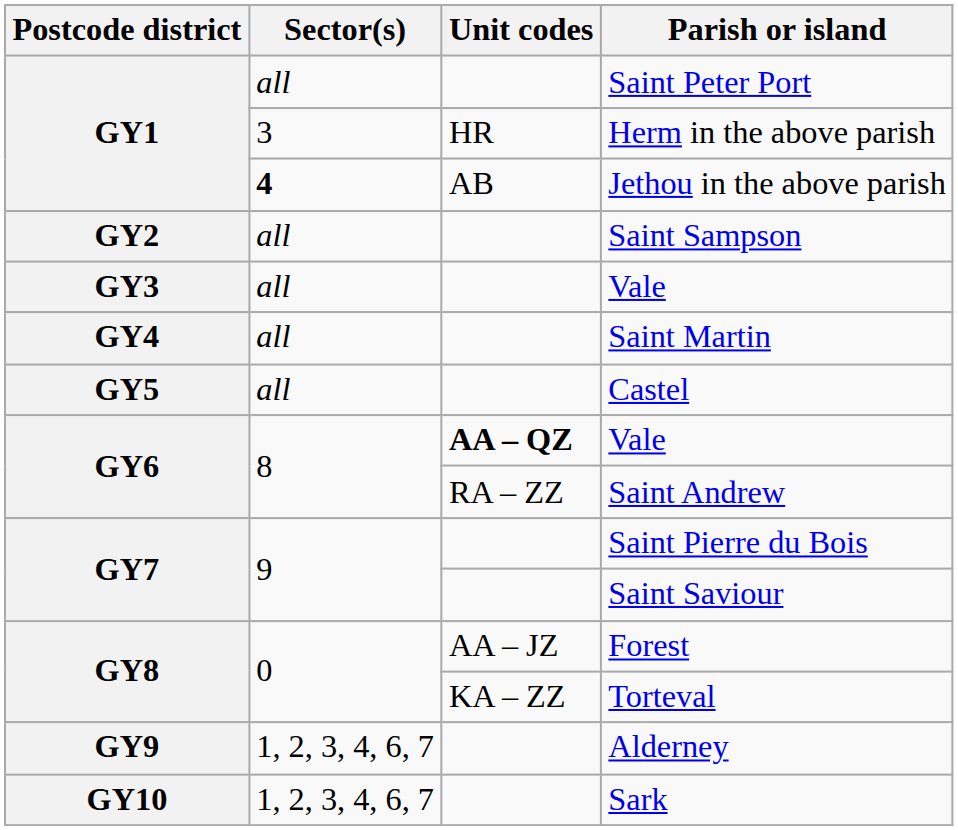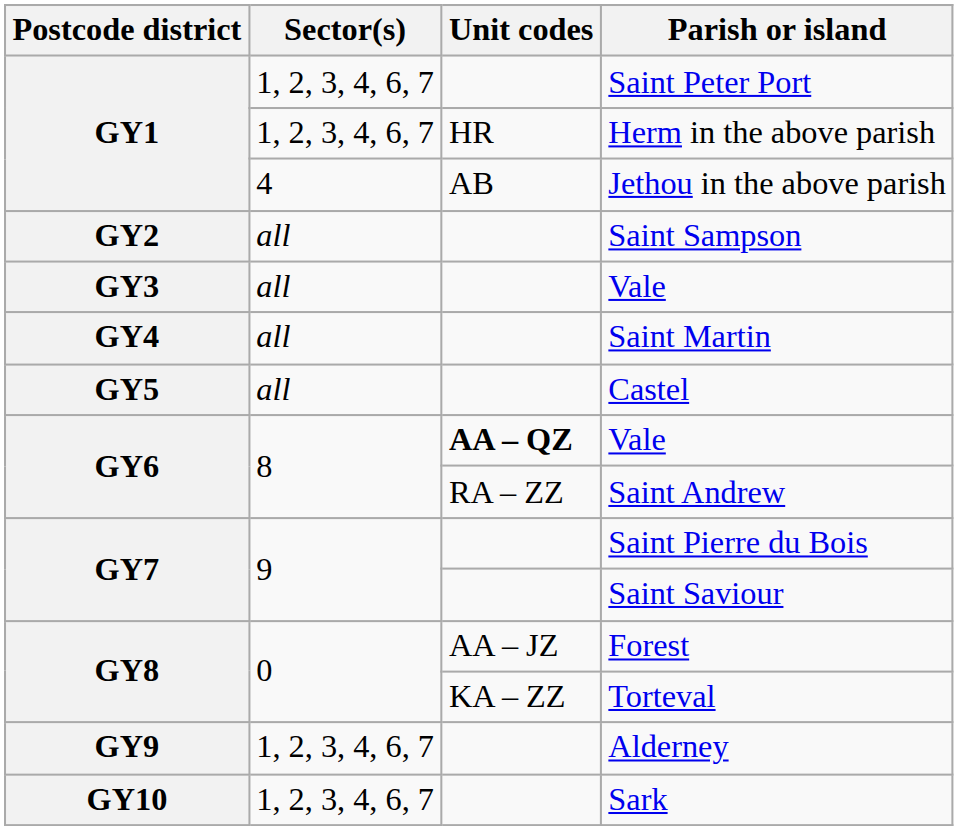Saint Peter Port | Sector(s): all -> 1, 2, 3, 4, 6, 7
Herm in the above parish | Sector(s): 3 -> 1, 2, 3, 4, 6, 7
Jethou in the above parish | Sector(s): bold -> normal
